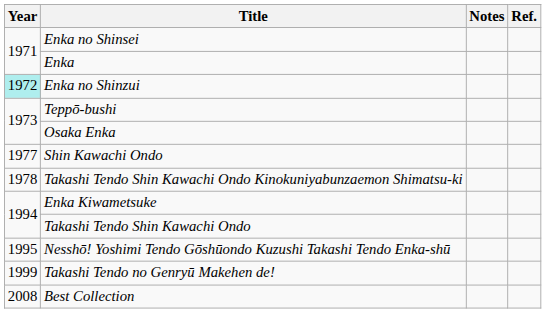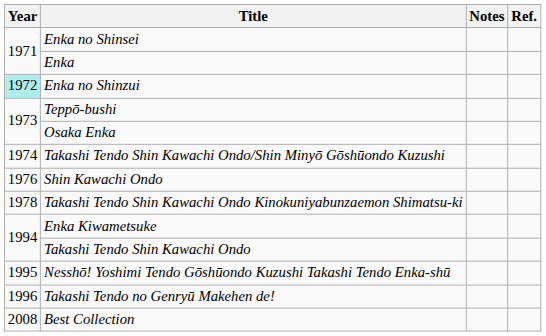+ row: 1974 | Takashi Tendo Shin Kawachi Ondo/Shin Minyō Gōshūondo Kuzushi
Shin Kawachi Ondo | Year: 1977 -> 1976
Takashi Tendo no Genryū Makehen de! | Year: 1999 -> 1996
